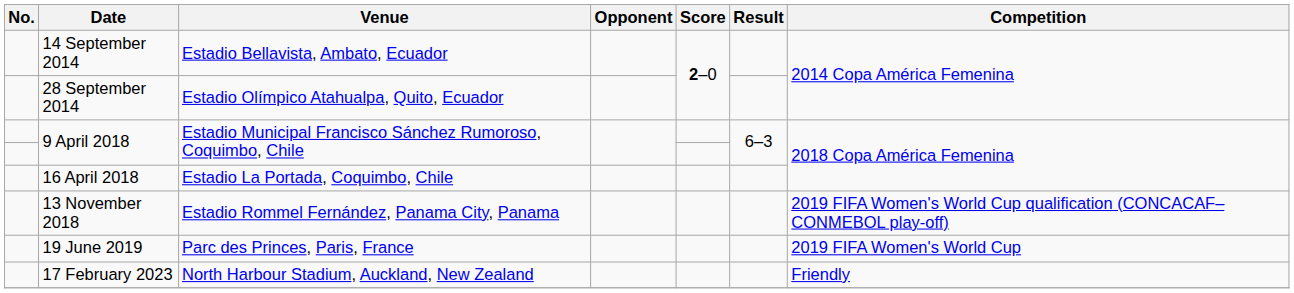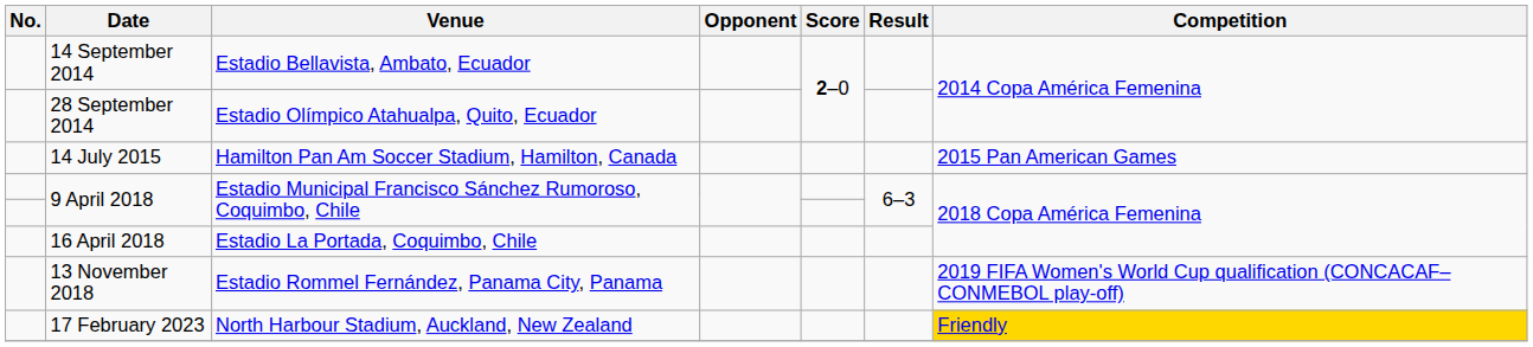+ row: 14 July 2015 | Hamilton Pan Am Soccer Stadium, Hamilton, Canada | 2015 Pan American Games
- row: 19 June 2019 | Parc des Princes, Paris, France | 2019 FIFA Women's World Cup
17 February 2023 | Competition: no background -> gold background
